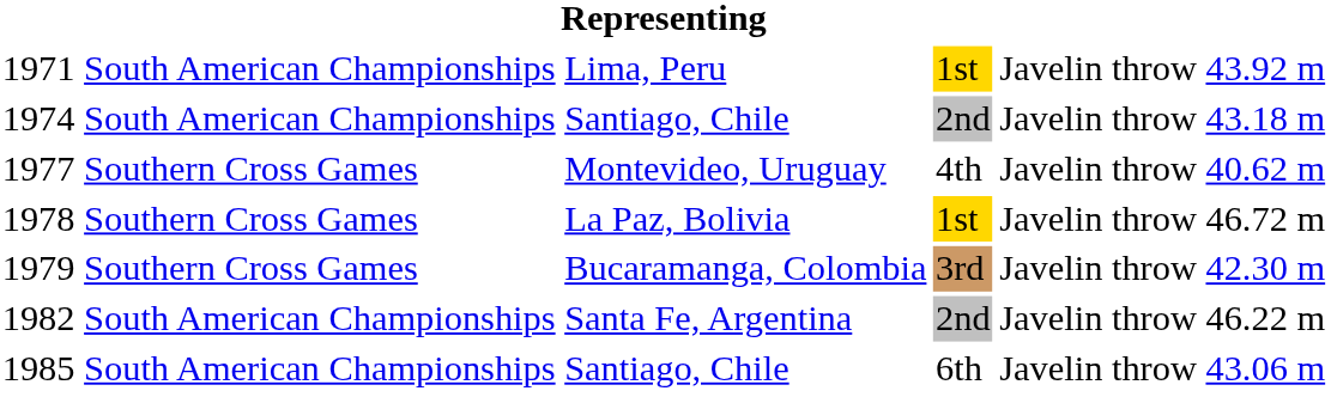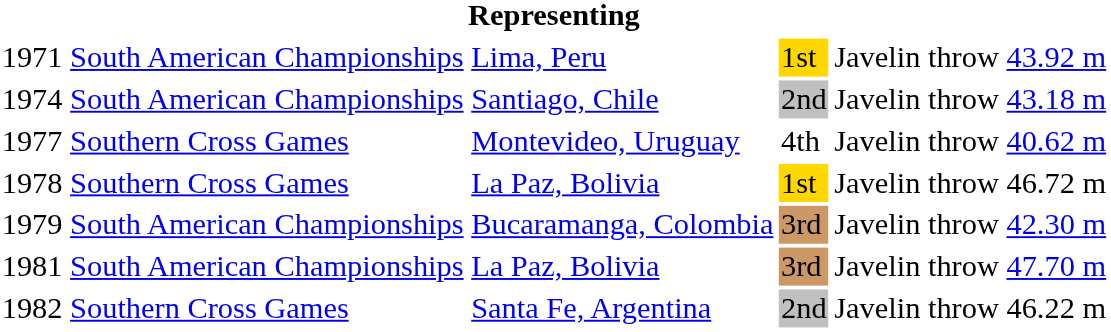1979 | column 2: Southern Cross Games -> South American Championships
+ row: 1981 | South American Championships | La Paz, Bolivia | 3rd | Javelin throw | 47.70 m
1982 | column 2: South American Championships -> Southern Cross Games
- row: 1985 | South American Championships | Santiago, Chile | 6th | Javelin throw | 43.06 m
